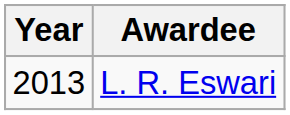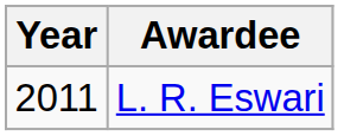L. R. Eswari | Year: 2013 -> 2011
